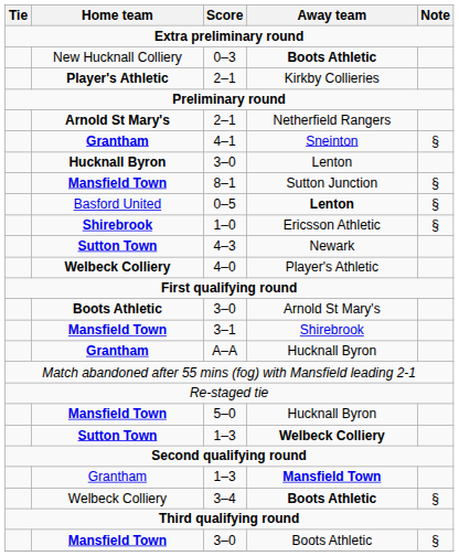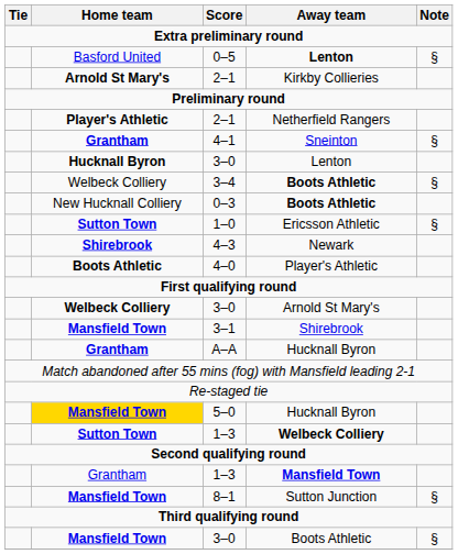rows swapped: 0–5 <-> 0–3
2–1 / Kirkby Collieries | Home team: Player's Athletic -> Arnold St Mary's
2–1 / Netherfield Rangers | Home team: Arnold St Mary's -> Player's Athletic
rows swapped: 8–1 <-> 3–4
1–0 | Home team: Shirebrook -> Sutton Town
4–3 | Home team: Sutton Town -> Shirebrook
4–0 | Home team: Welbeck Colliery -> Boots Athletic
3–0 / Arnold St Mary's | Home team: Boots Athletic -> Welbeck Colliery
5–0 | Home team: no background -> gold background
